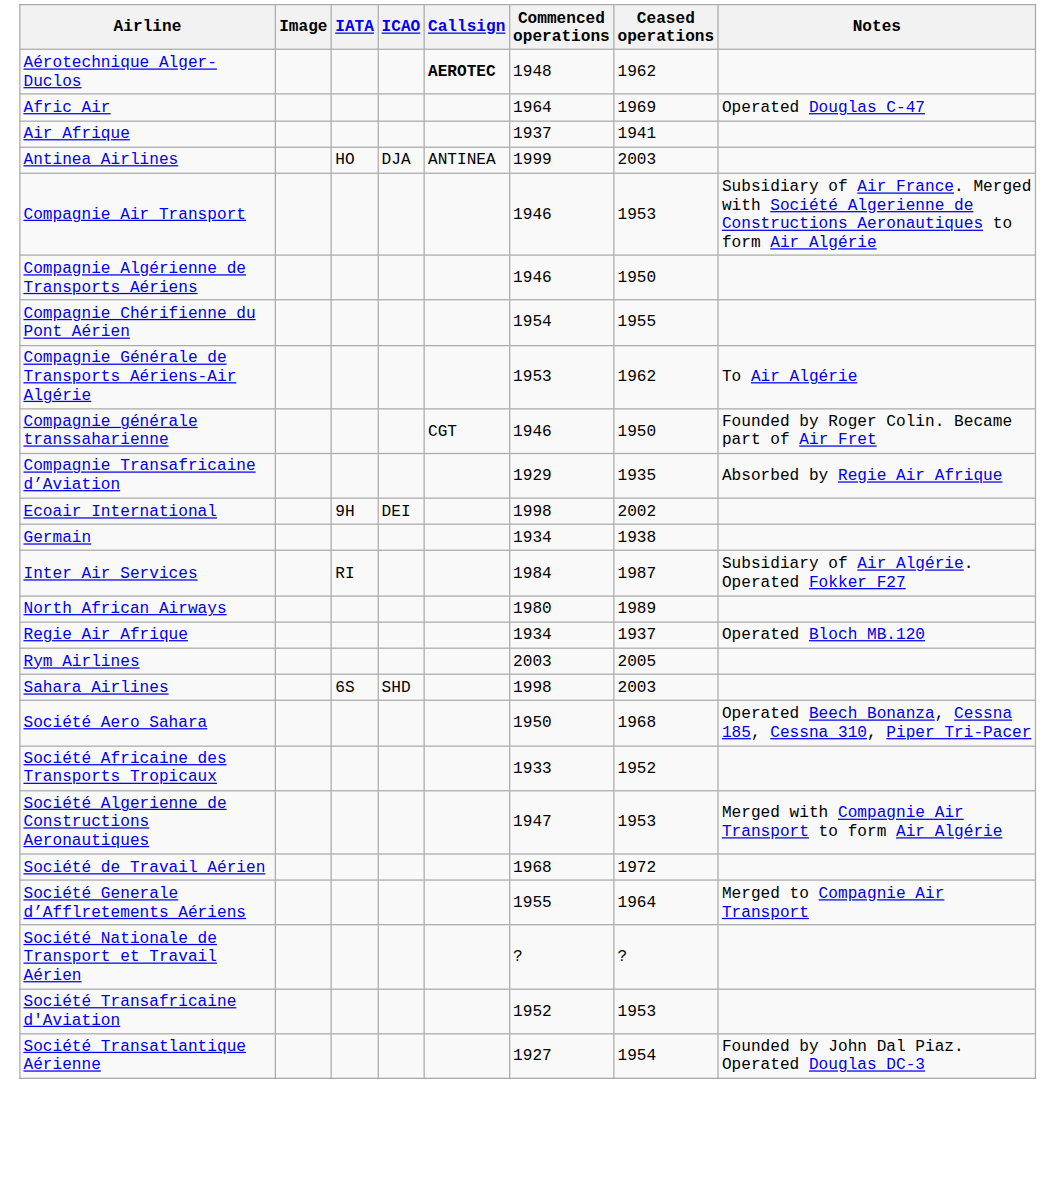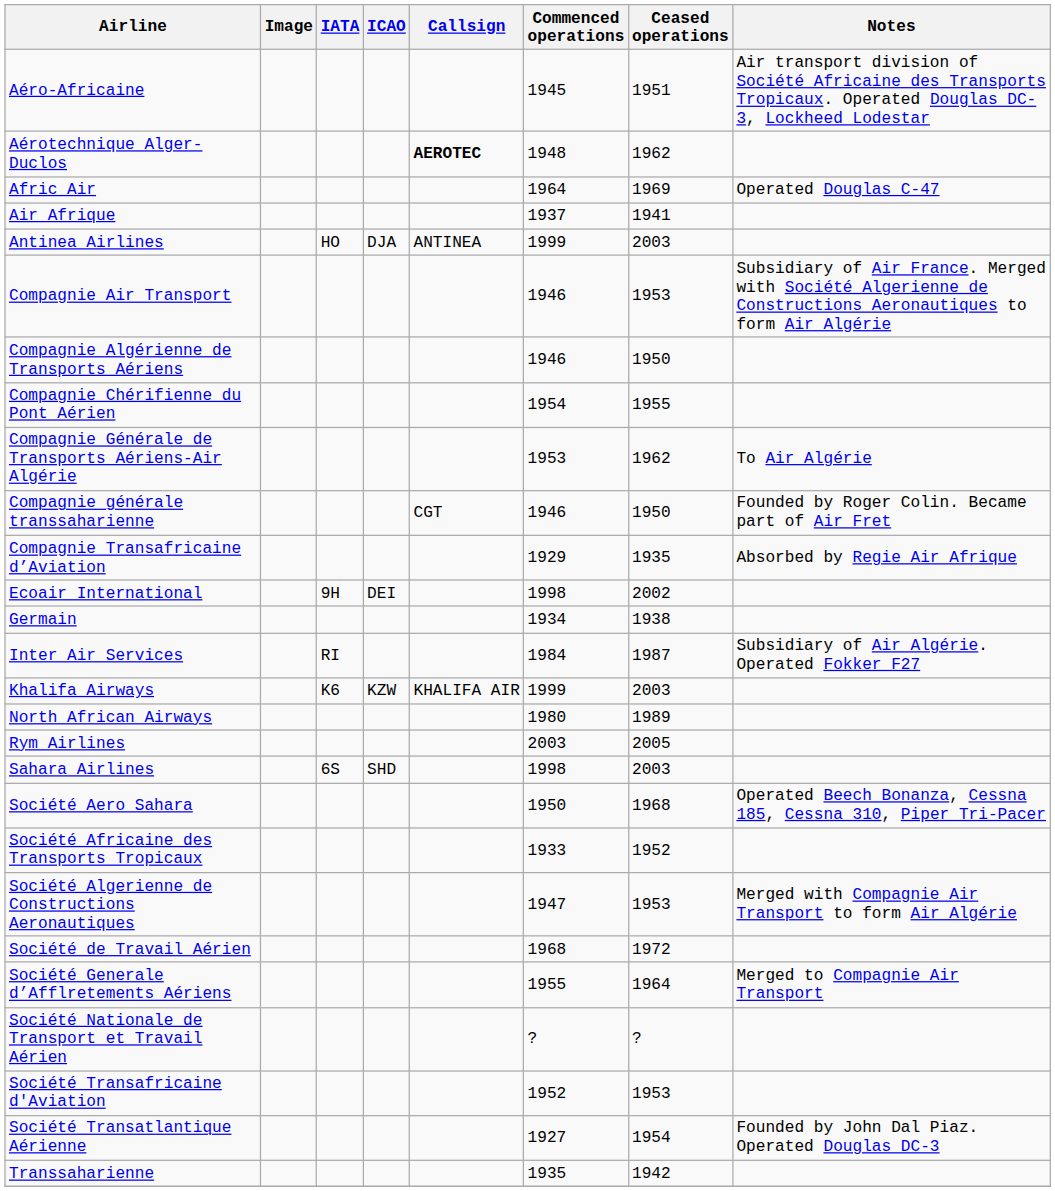+ row: Aéro-Africaine | 1945 | 1951 | Air transport division of Société Africaine des Transports Tropicaux. Operated Douglas DC-3, Lockheed Lodestar
+ row: Khalifa Airways | K6 | KZW | KHALIFA AIR | 1999 | 2003
- row: Regie Air Afrique | 1934 | 1937 | Operated Bloch MB.120
+ row: Transsaharienne | 1935 | 1942
